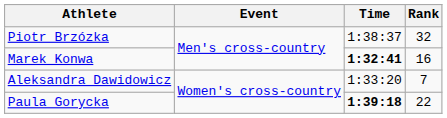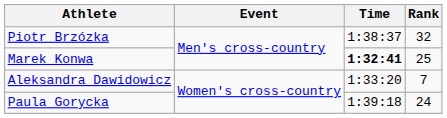Marek Konwa | Rank: 16 -> 25
Paula Gorycka | Time: bold -> normal
Paula Gorycka | Rank: 22 -> 24
